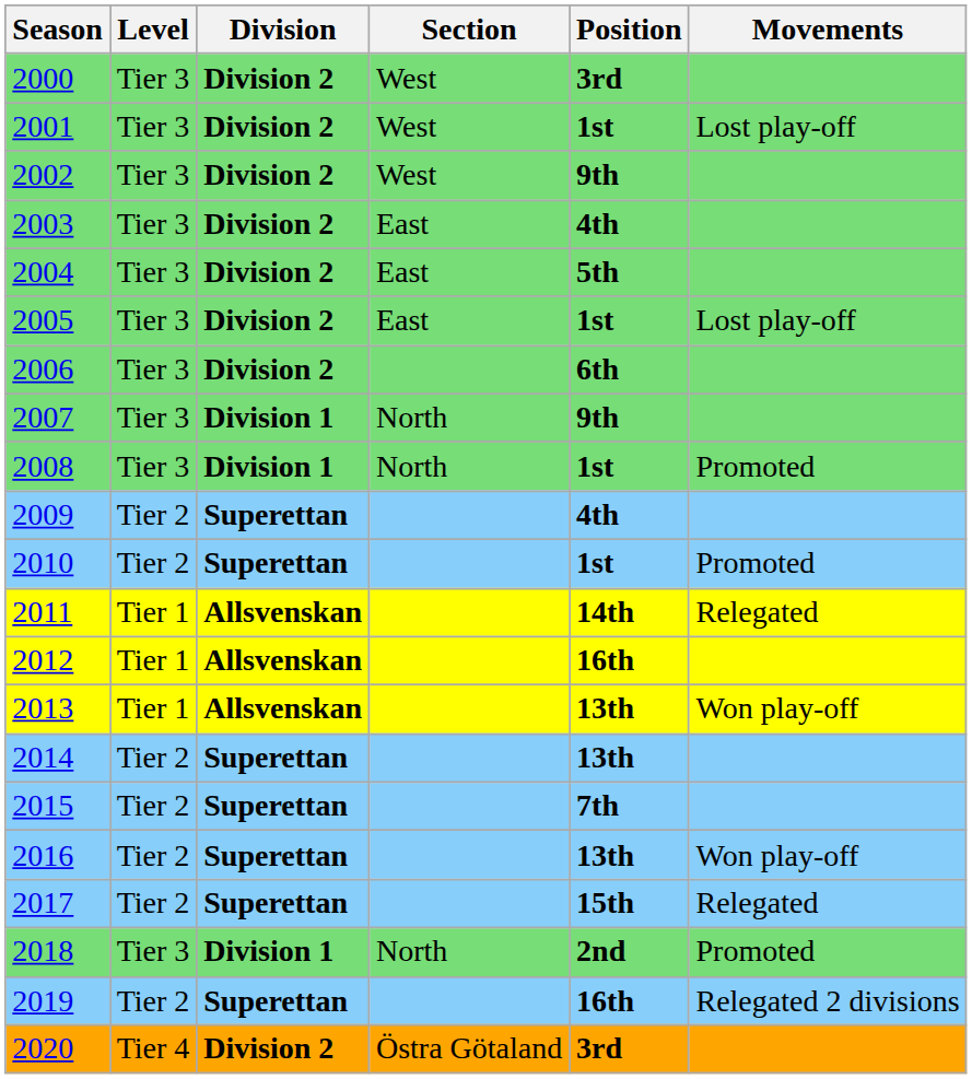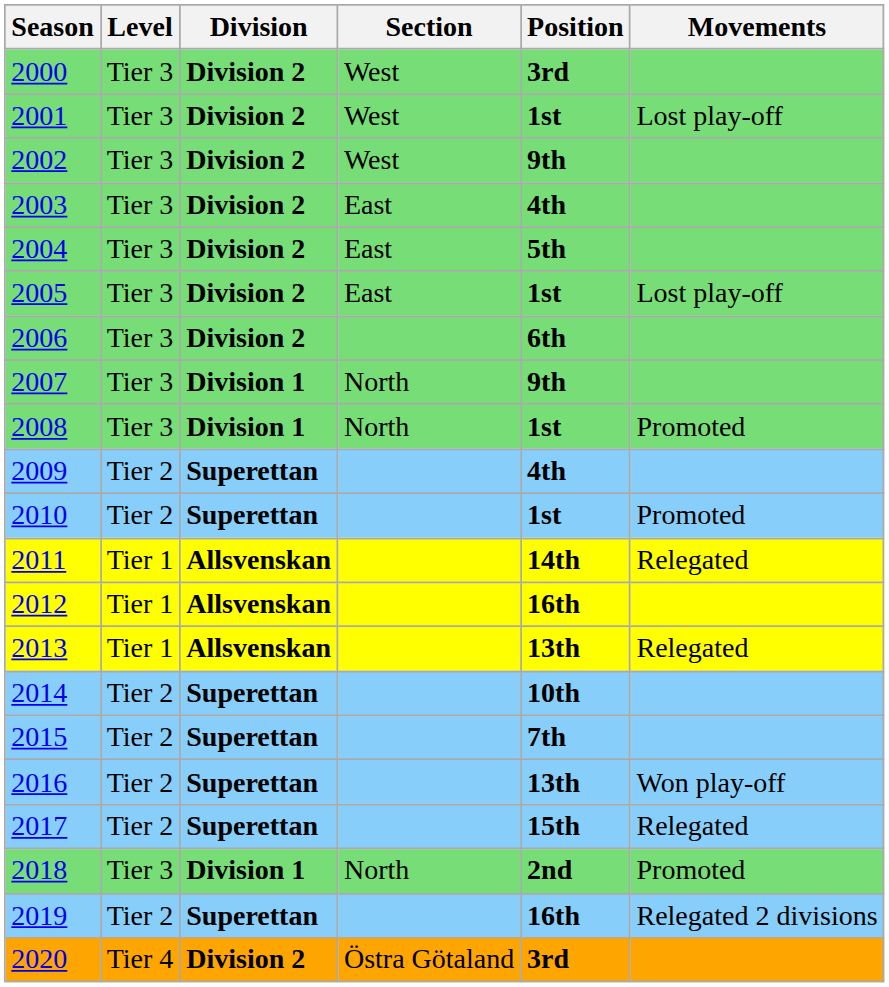2013 | Movements: Won play-off -> Relegated
2014 | Position: 13th -> 10th
